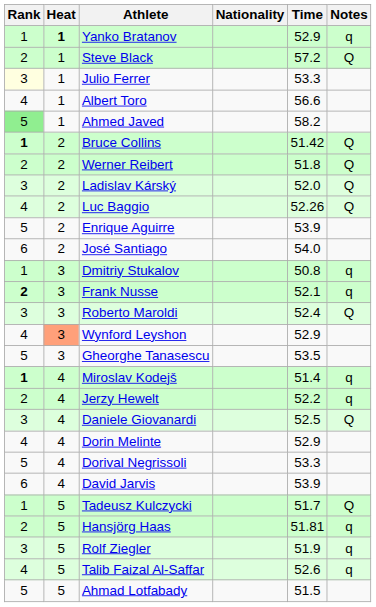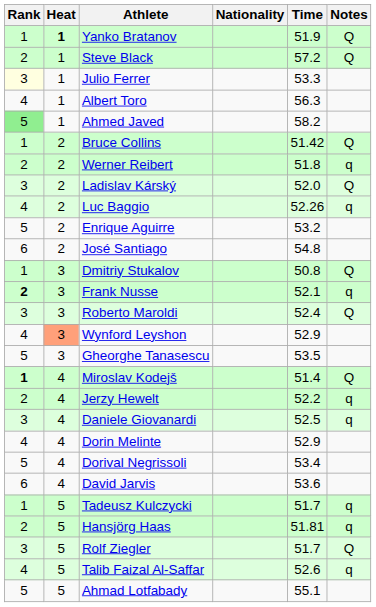Yanko Bratanov | Time: 52.9 -> 51.9
Yanko Bratanov | Notes: q -> Q
Albert Toro | Time: 56.6 -> 56.3
Bruce Collins | Rank: bold -> normal
Werner Reibert | Notes: Q -> q
Luc Baggio | Notes: Q -> q
Enrique Aguirre | Time: 53.9 -> 53.2
José Santiago | Time: 54.0 -> 54.8
Dmitriy Stukalov | Notes: q -> Q
Miroslav Kodejš | Notes: q -> Q
Daniele Giovanardi | Notes: Q -> q
Dorival Negrissoli | Time: 53.3 -> 53.4
David Jarvis | Time: 53.9 -> 53.6
Tadeusz Kulczycki | Notes: Q -> q
Rolf Ziegler | Time: 51.9 -> 51.7
Rolf Ziegler | Notes: q -> Q
Ahmad Lotfabady | Time: 51.5 -> 55.1
